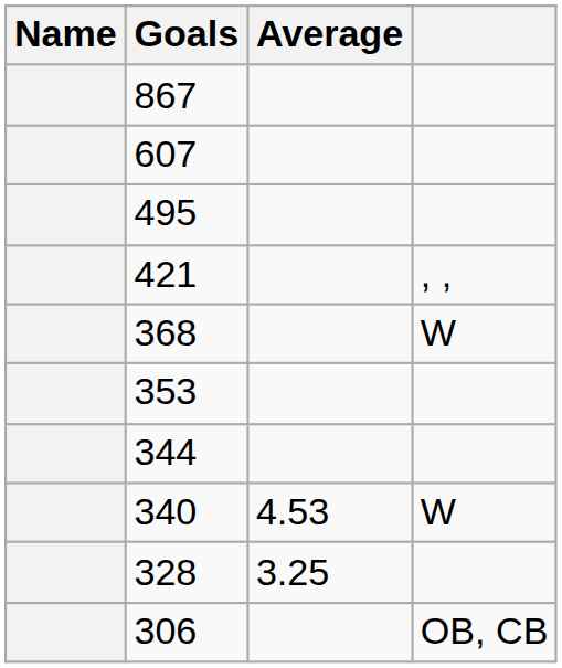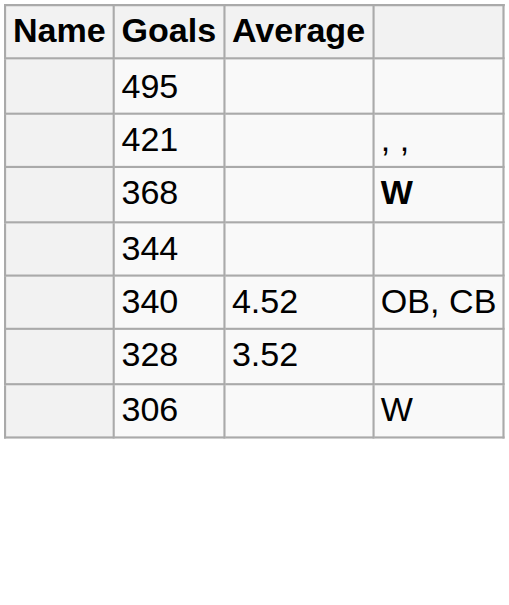- row: 867
- row: 607
368 | column 4: normal -> bold
- row: 353
340 | Average: 4.53 -> 4.52
340 | column 4: W -> OB, CB
328 | Average: 3.25 -> 3.52
306 | column 4: OB, CB -> W
